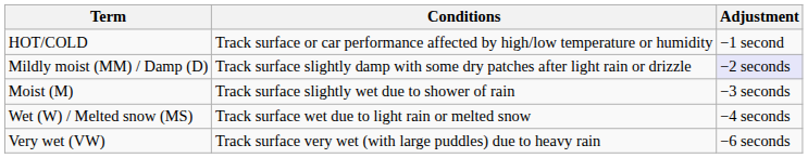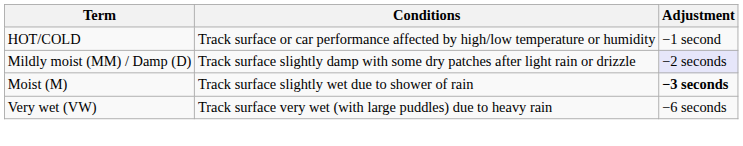Moist (M) | Adjustment: normal -> bold
- row: Wet (W) / Melted snow (MS) | Track surface wet due to light rain or melted snow | −4 seconds
